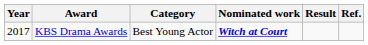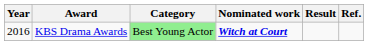KBS Drama Awards | Year: 2017 -> 2016
KBS Drama Awards | Category: no background -> lightgreen background
